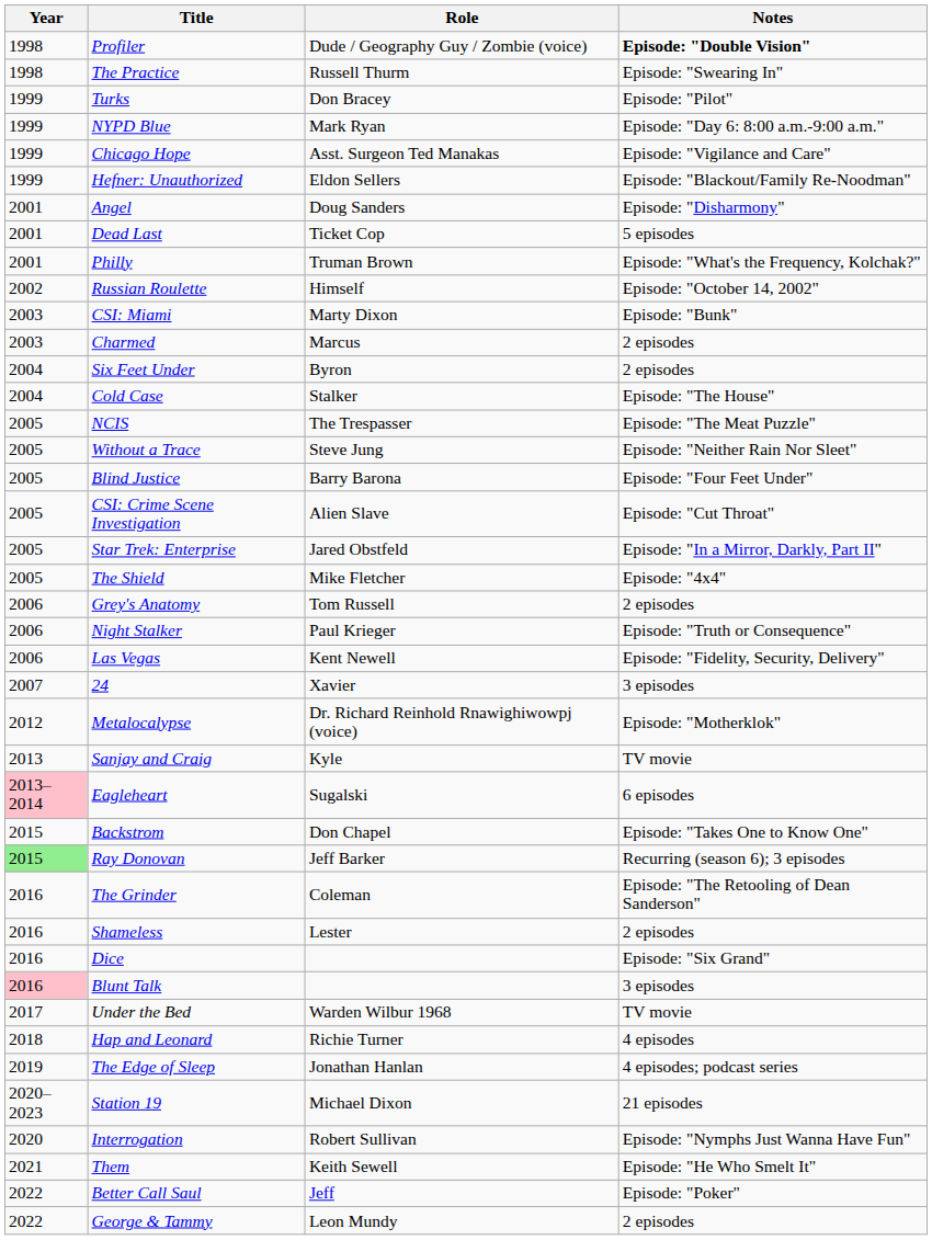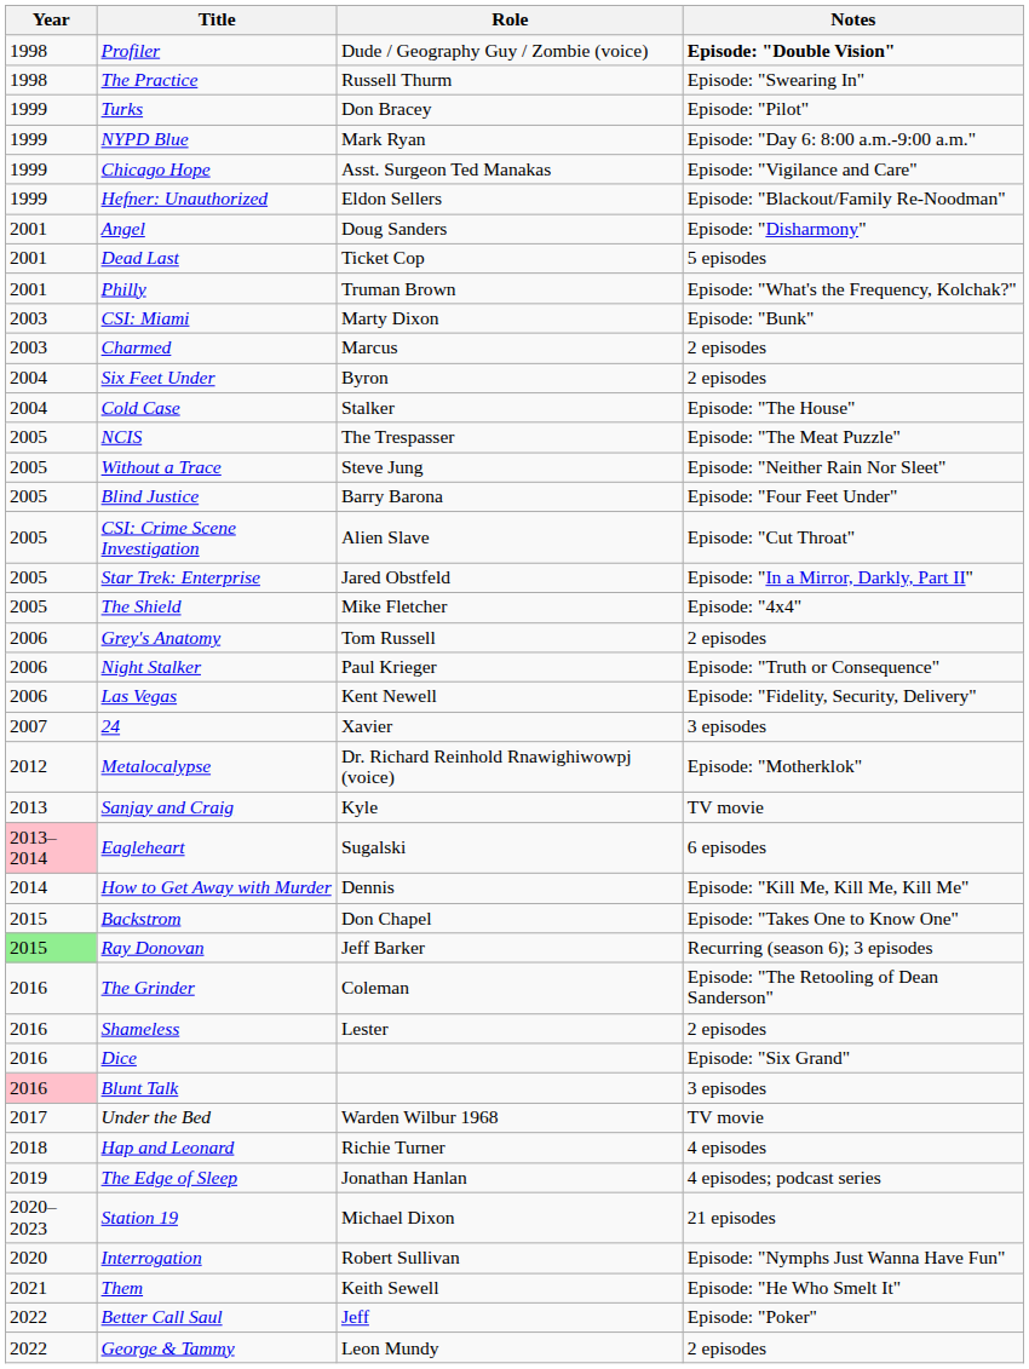- row: 2002 | Russian Roulette | Himself | Episode: "October 14, 2002"
+ row: 2014 | How to Get Away with Murder | Dennis | Episode: "Kill Me, Kill Me, Kill Me"
